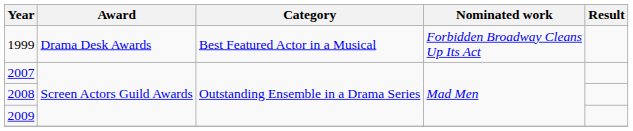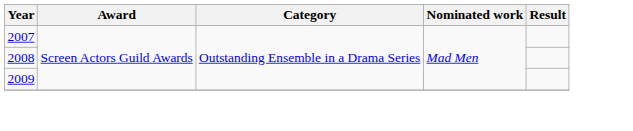- row: 1999 | Drama Desk Awards | Best Featured Actor in a Musical | Forbidden Broadway Cleans Up Its Act
